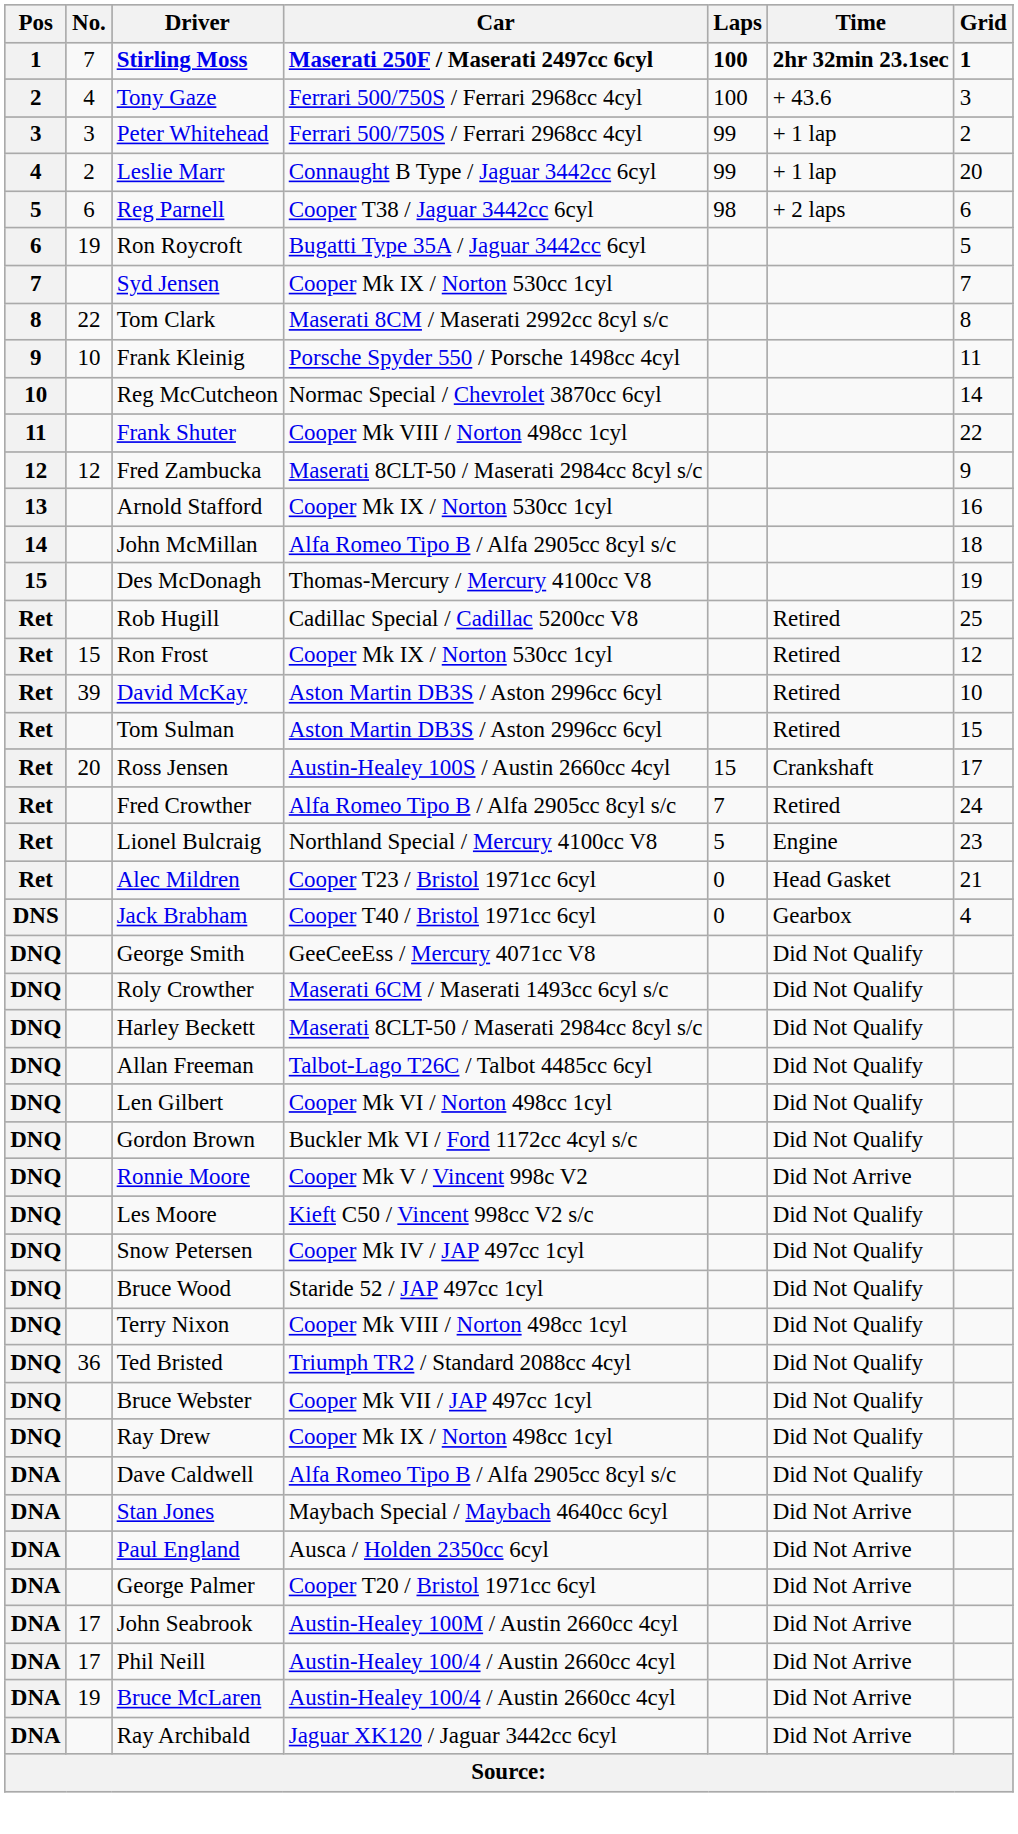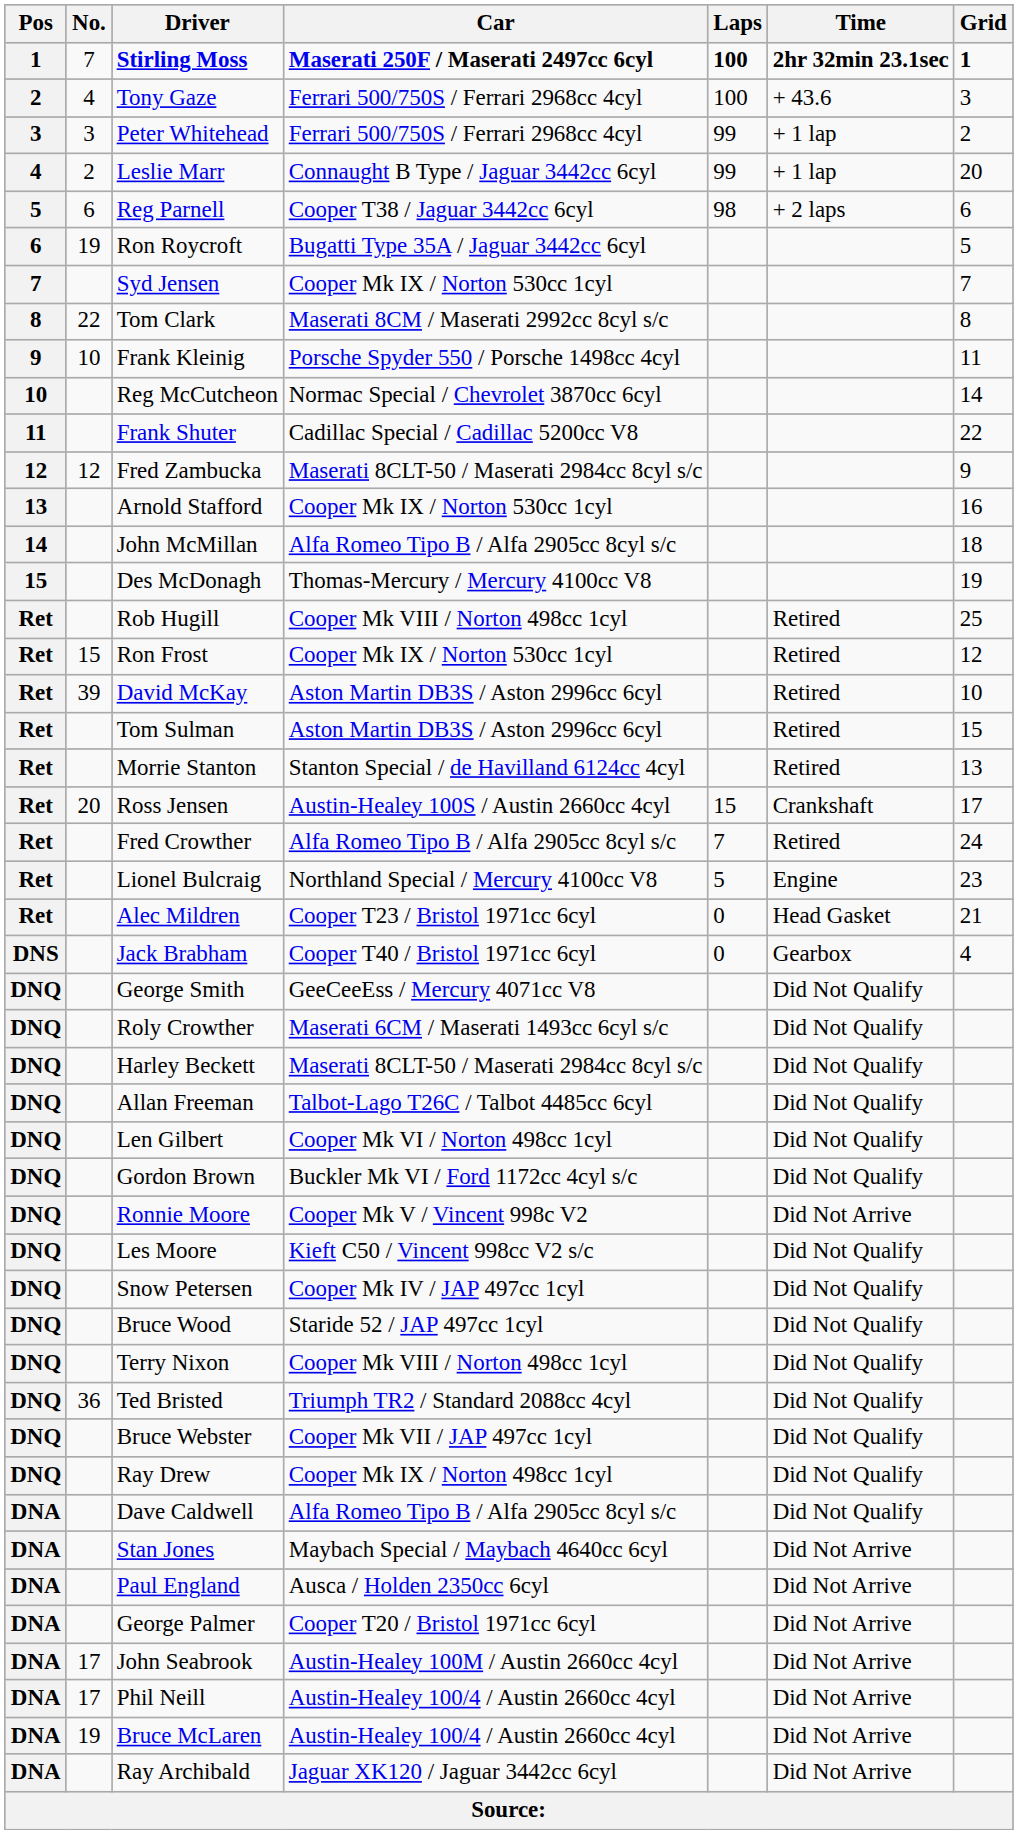Frank Shuter | Car: Cooper Mk VIII / Norton 498cc 1cyl -> Cadillac Special / Cadillac 5200cc V8
Rob Hugill | Car: Cadillac Special / Cadillac 5200cc V8 -> Cooper Mk VIII / Norton 498cc 1cyl
+ row: Ret | Morrie Stanton | Stanton Special / de Havilland 6124cc 4cyl | Retired | 13
